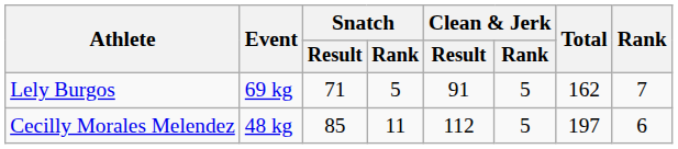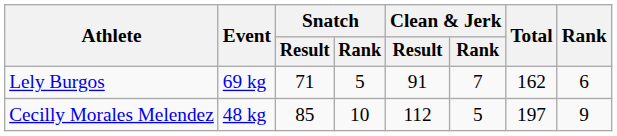Lely Burgos | Clean & Jerk / Rank: 5 -> 7
Lely Burgos | Rank: 7 -> 6
Cecilly Morales Melendez | Snatch / Rank: 11 -> 10
Cecilly Morales Melendez | Rank: 6 -> 9
